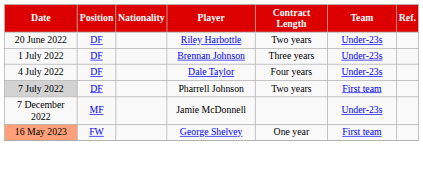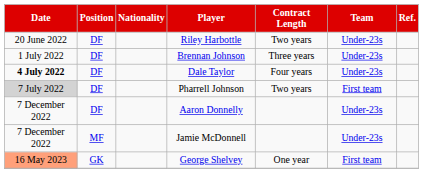Dale Taylor | Date: normal -> bold
+ row: 7 December 2022 | DF | Aaron Donnelly | Under-23s
George Shelvey | Position: FW -> GK
